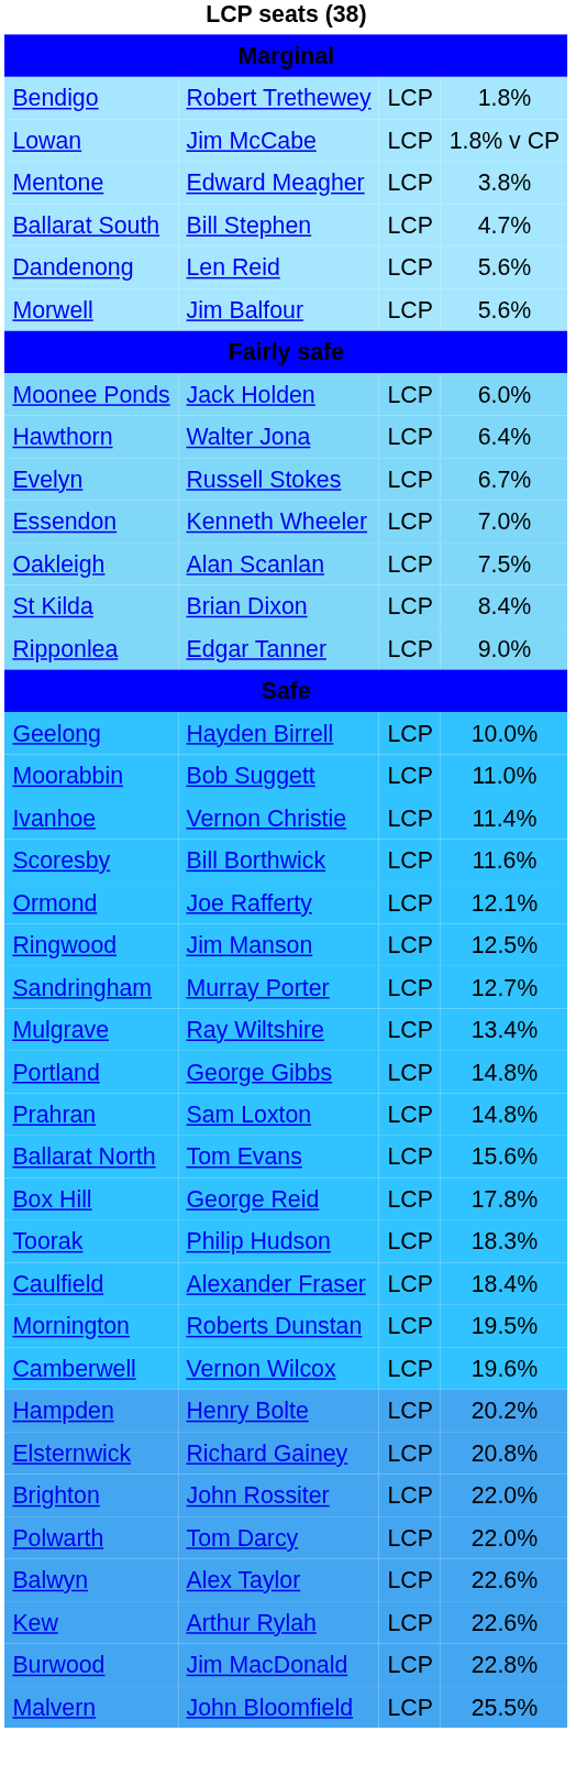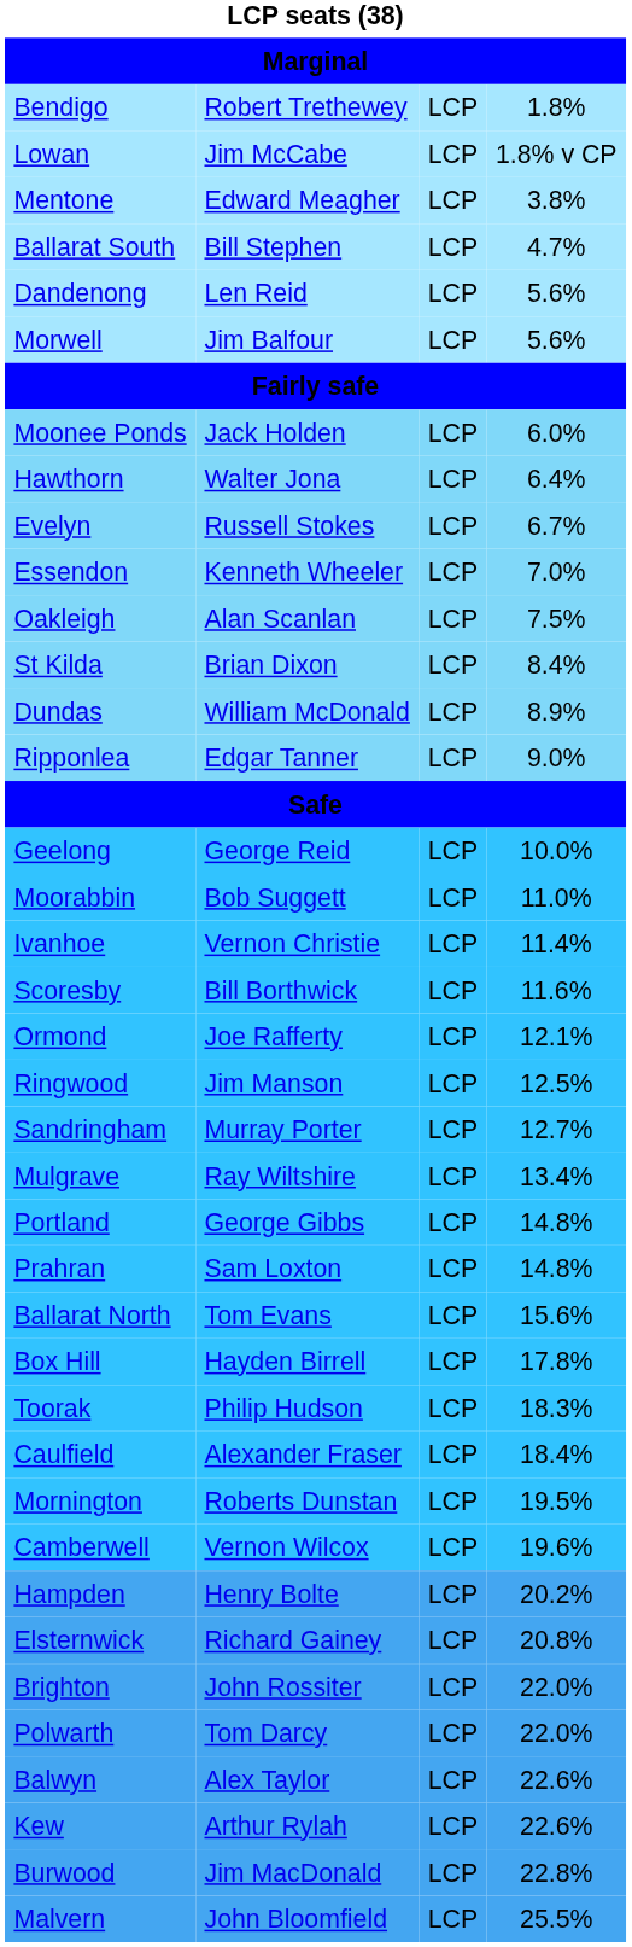+ row: Dundas | William McDonald | LCP | 8.9%
Geelong | column 2: Hayden Birrell -> George Reid
Box Hill | column 2: George Reid -> Hayden Birrell
